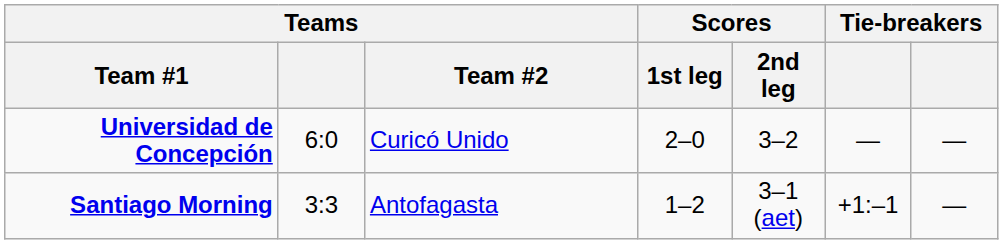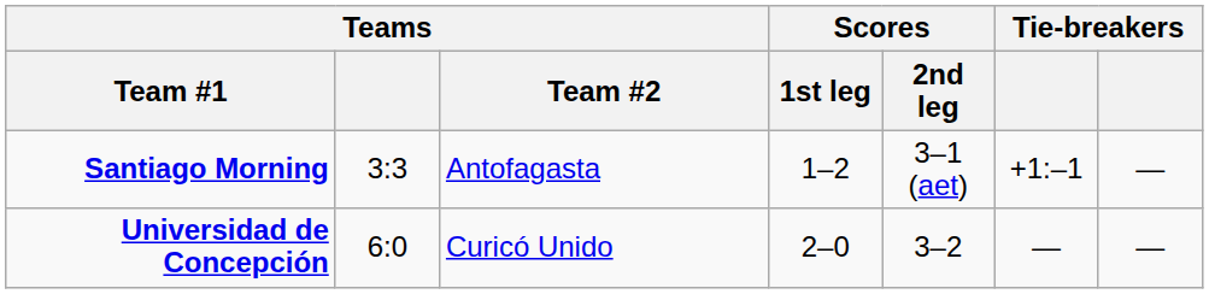rows swapped: Santiago Morning <-> Universidad de Concepción
